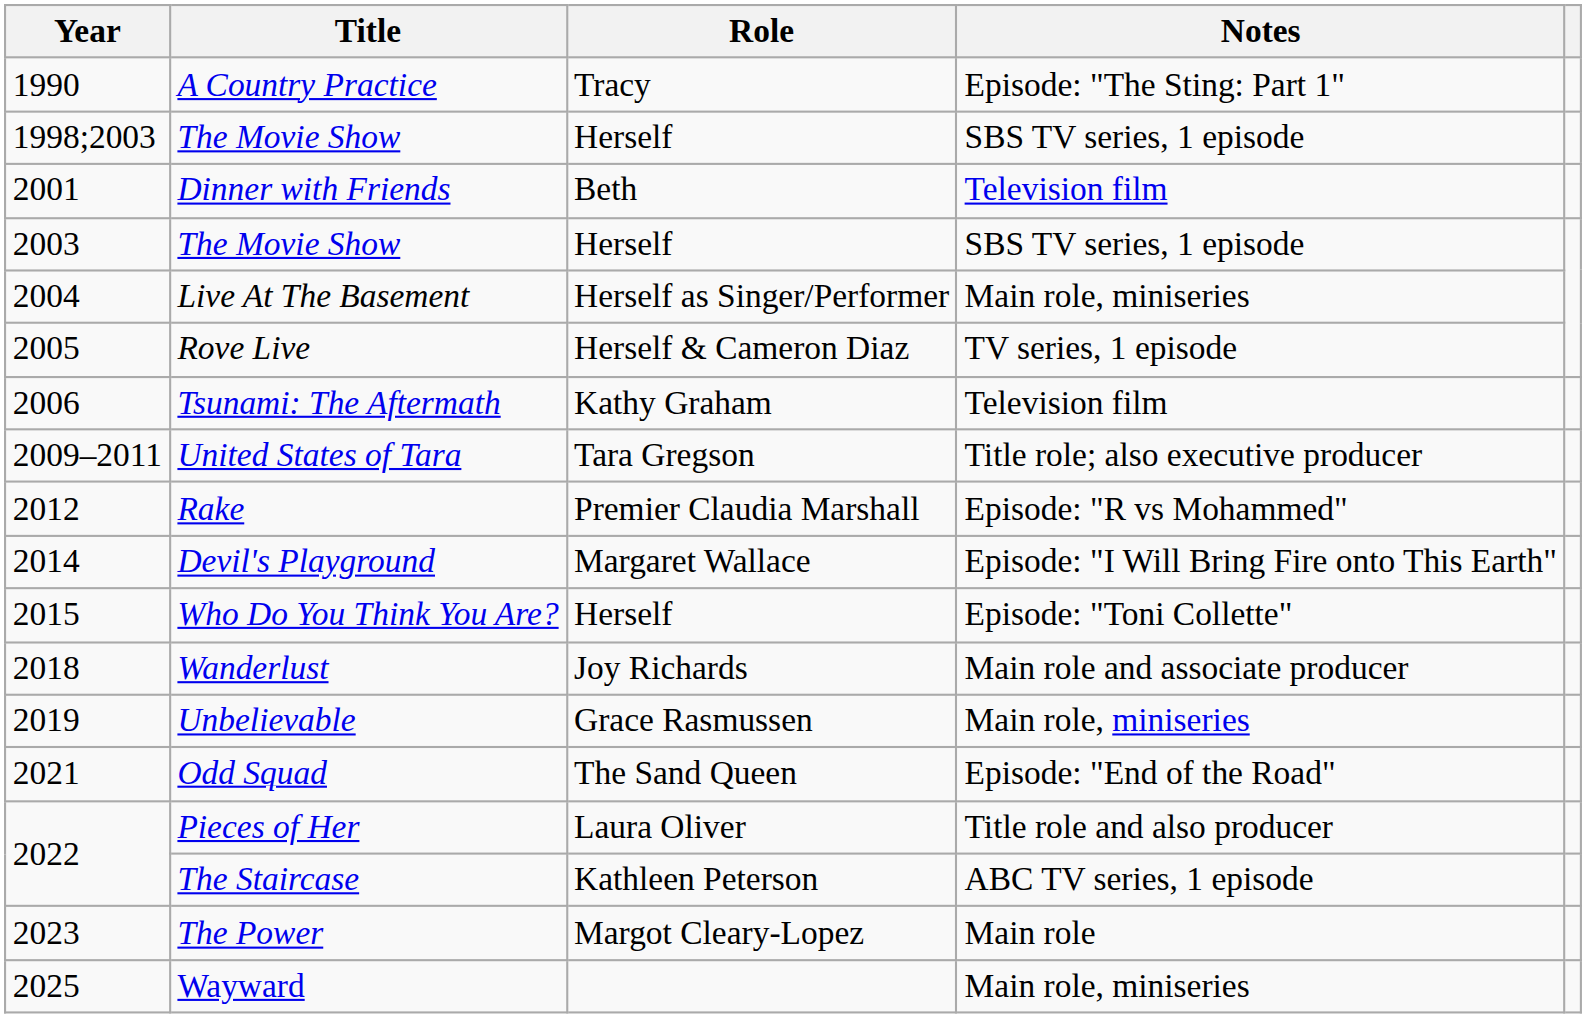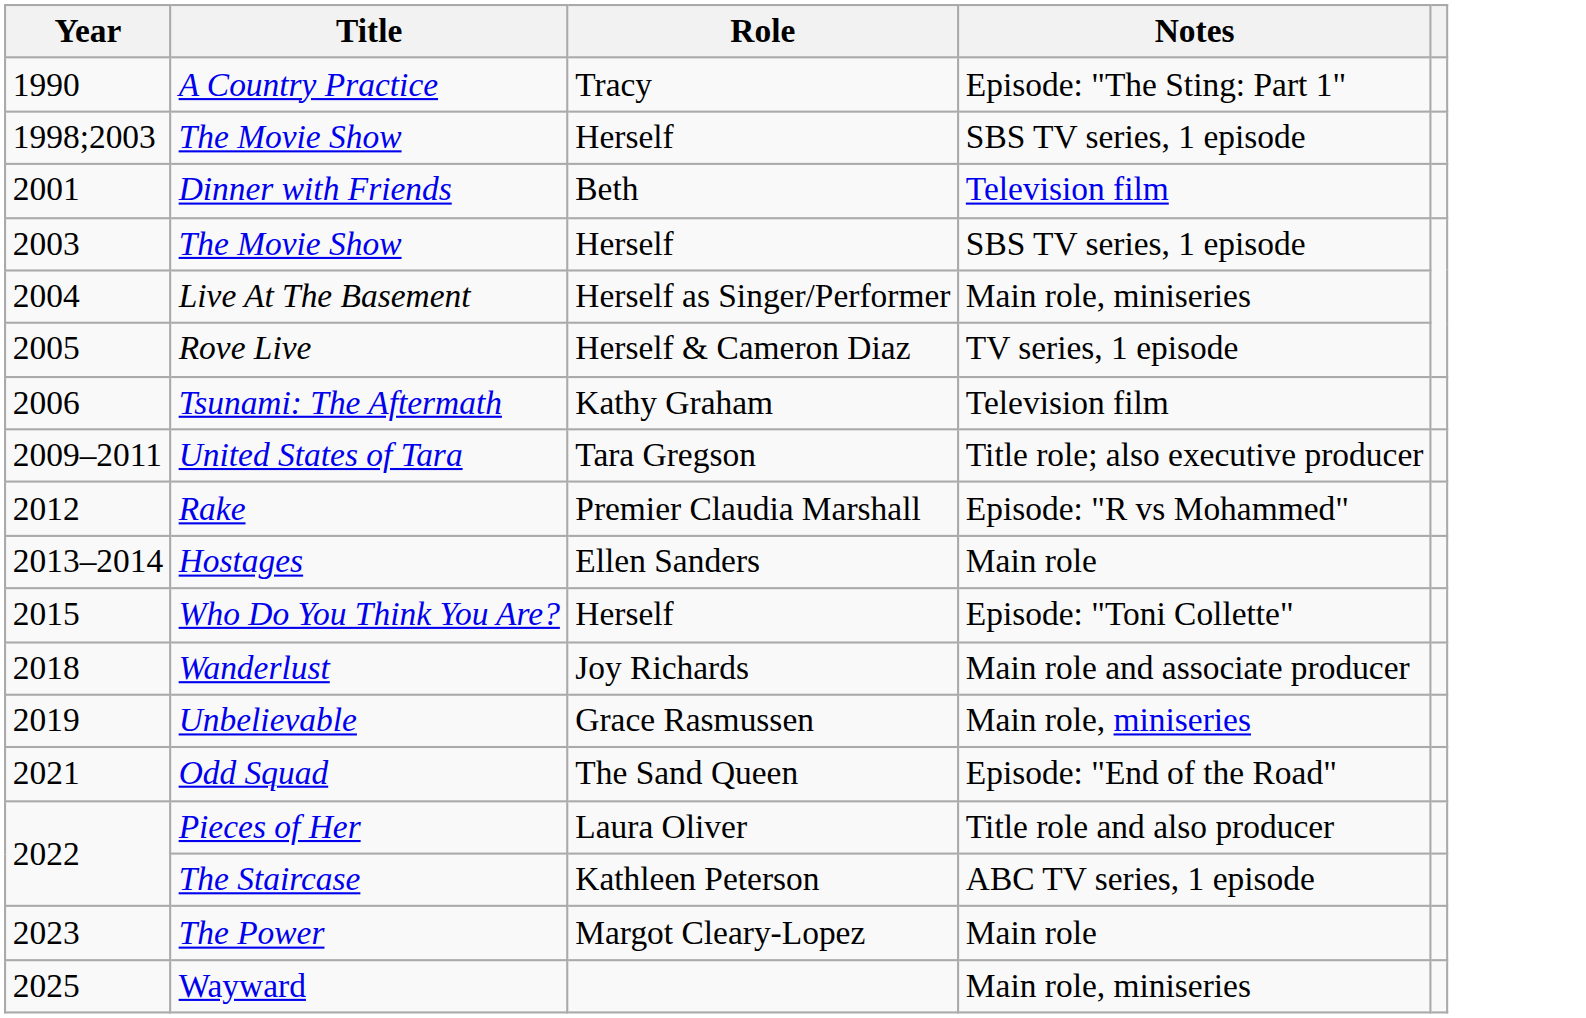+ row: 2013–2014 | Hostages | Ellen Sanders | Main role
- row: 2014 | Devil's Playground | Margaret Wallace | Episode: "I Will Bring Fire onto This Earth"
